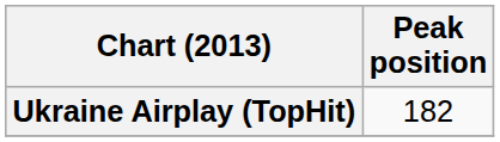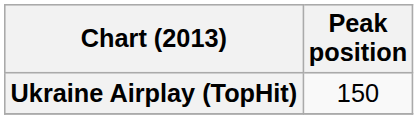Ukraine Airplay (TopHit) | Peak position: 182 -> 150
